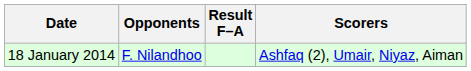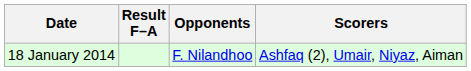columns swapped: Opponents <-> Result F–A
